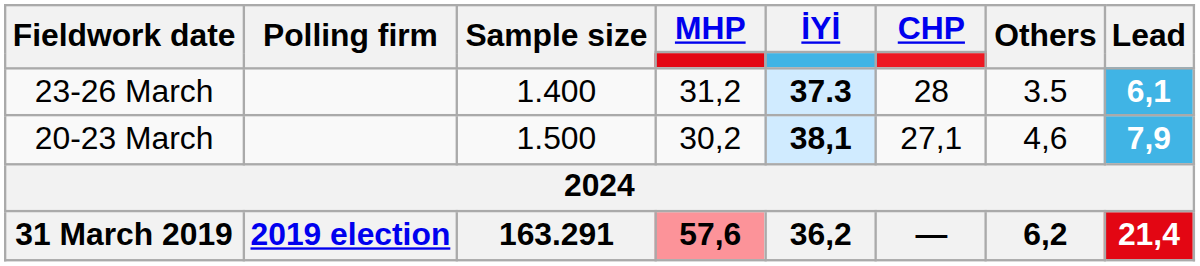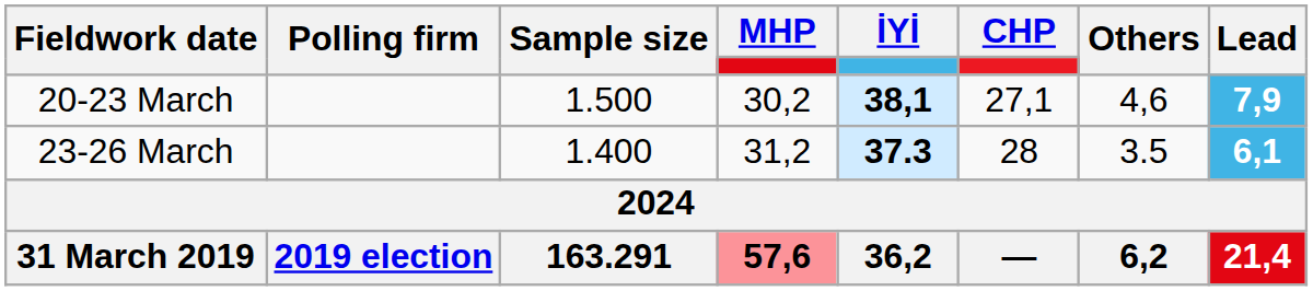rows swapped: 23-26 March <-> 20-23 March
